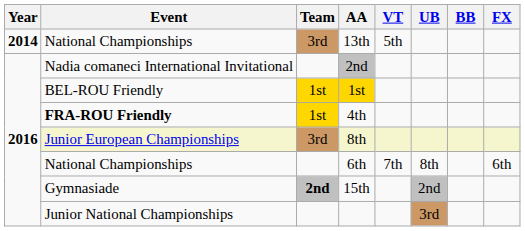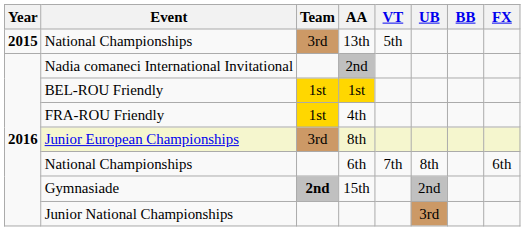13th | Year: 2014 -> 2015
4th | Event: bold -> normal
